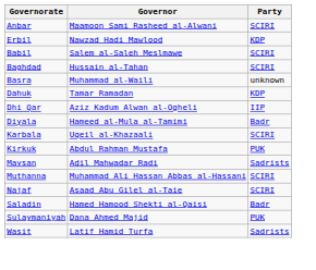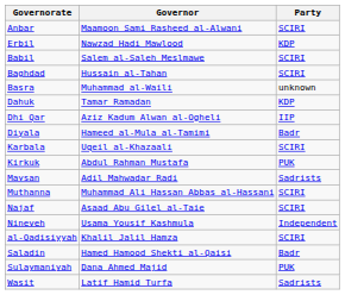+ row: Nineveh | Usama Yousif Kashmula | Independent
+ row: al-Qadisiyyah | Khalil Jalil Hamza | SCIRI
